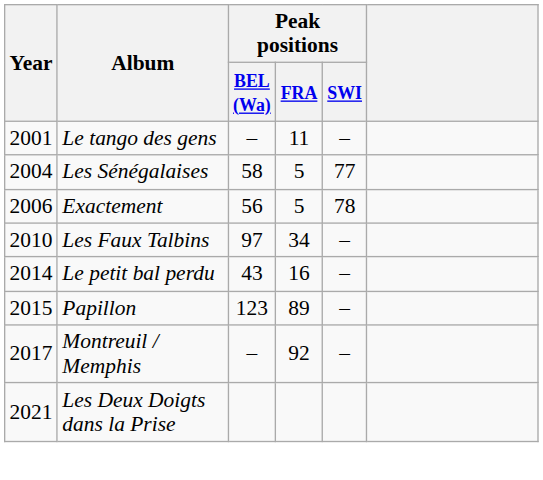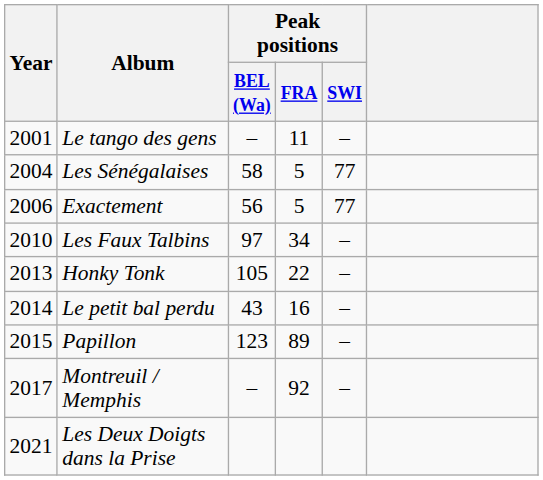Exactement | Peak positions / SWI: 78 -> 77
+ row: 2013 | Honky Tonk | 105 | 22 | –
